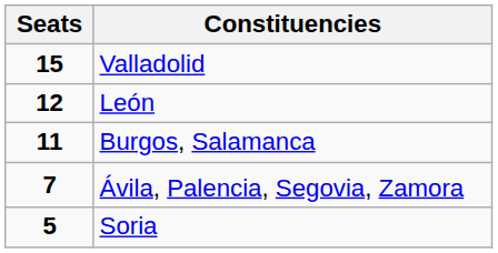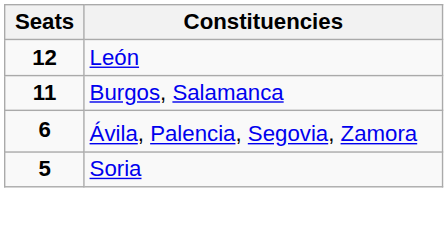- row: 15 | Valladolid
Ávila, Palencia, Segovia, Zamora | Seats: 7 -> 6
